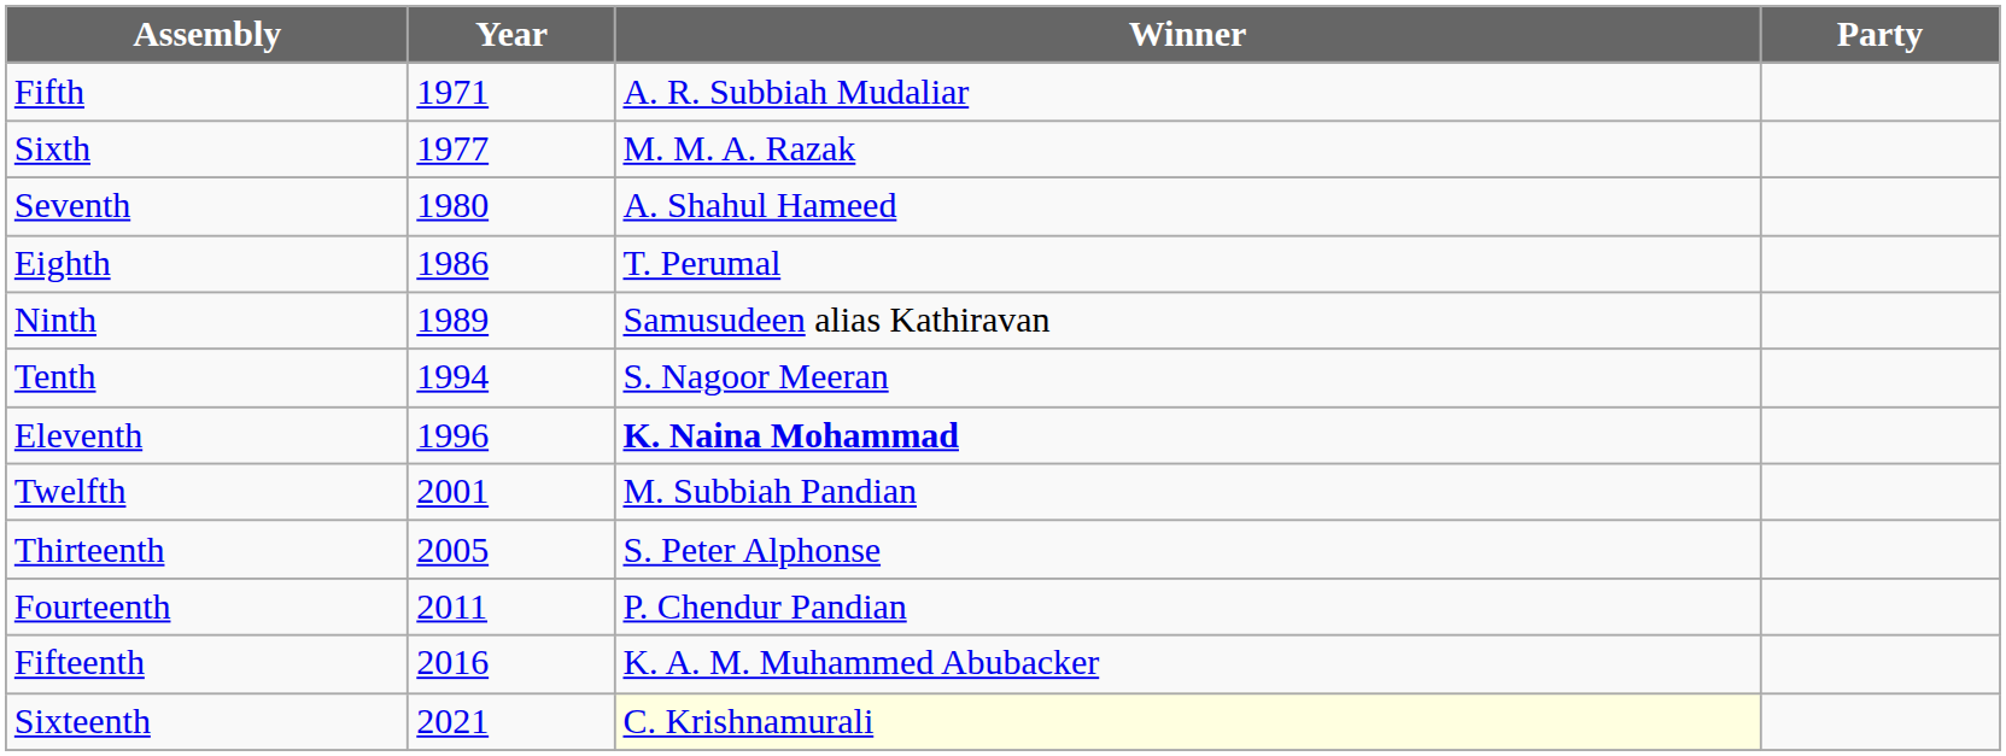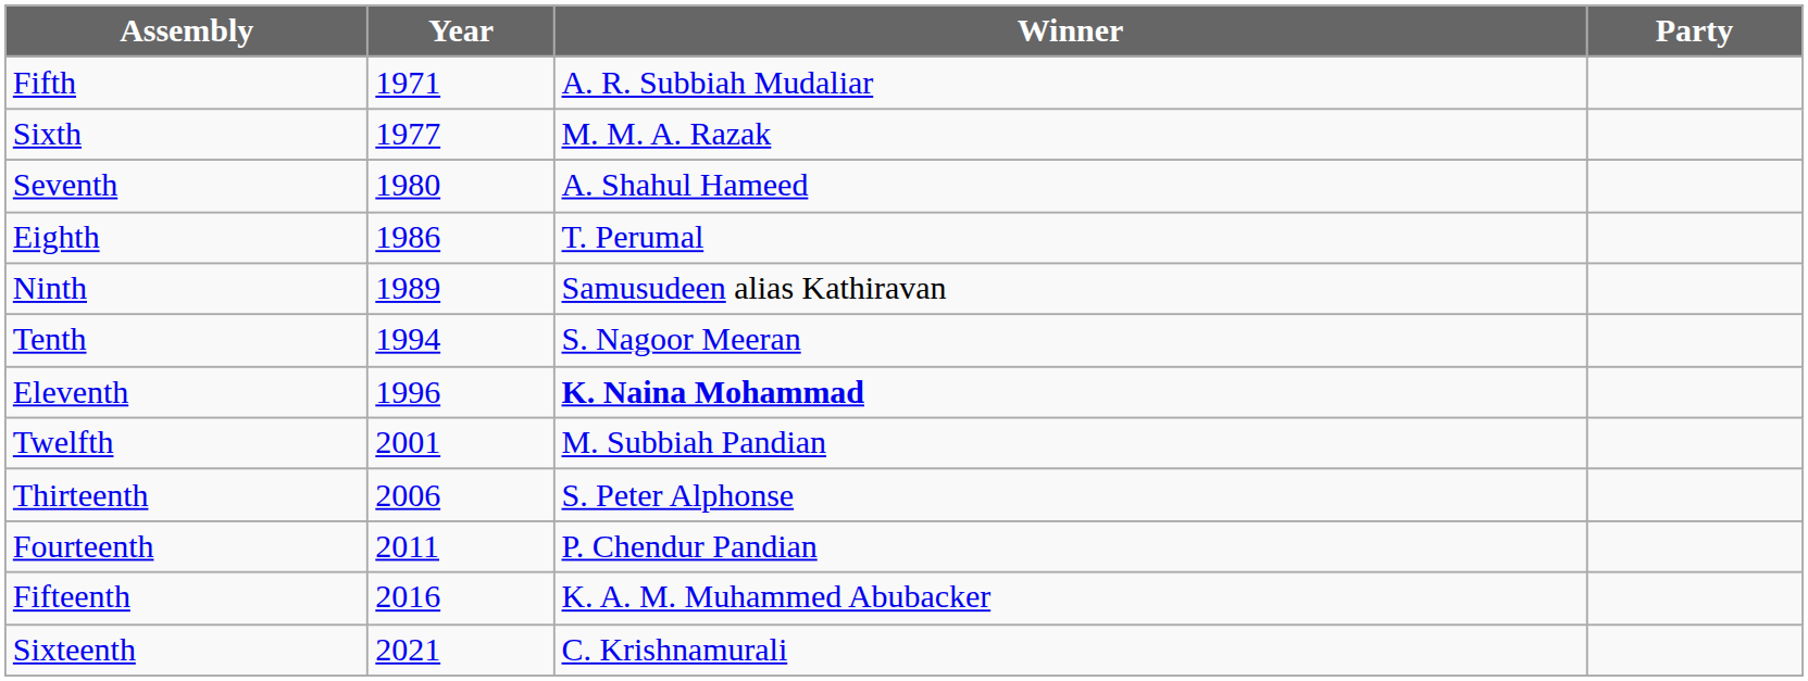Thirteenth | Year: 2005 -> 2006
Sixteenth | Winner: lightyellow background -> no background
